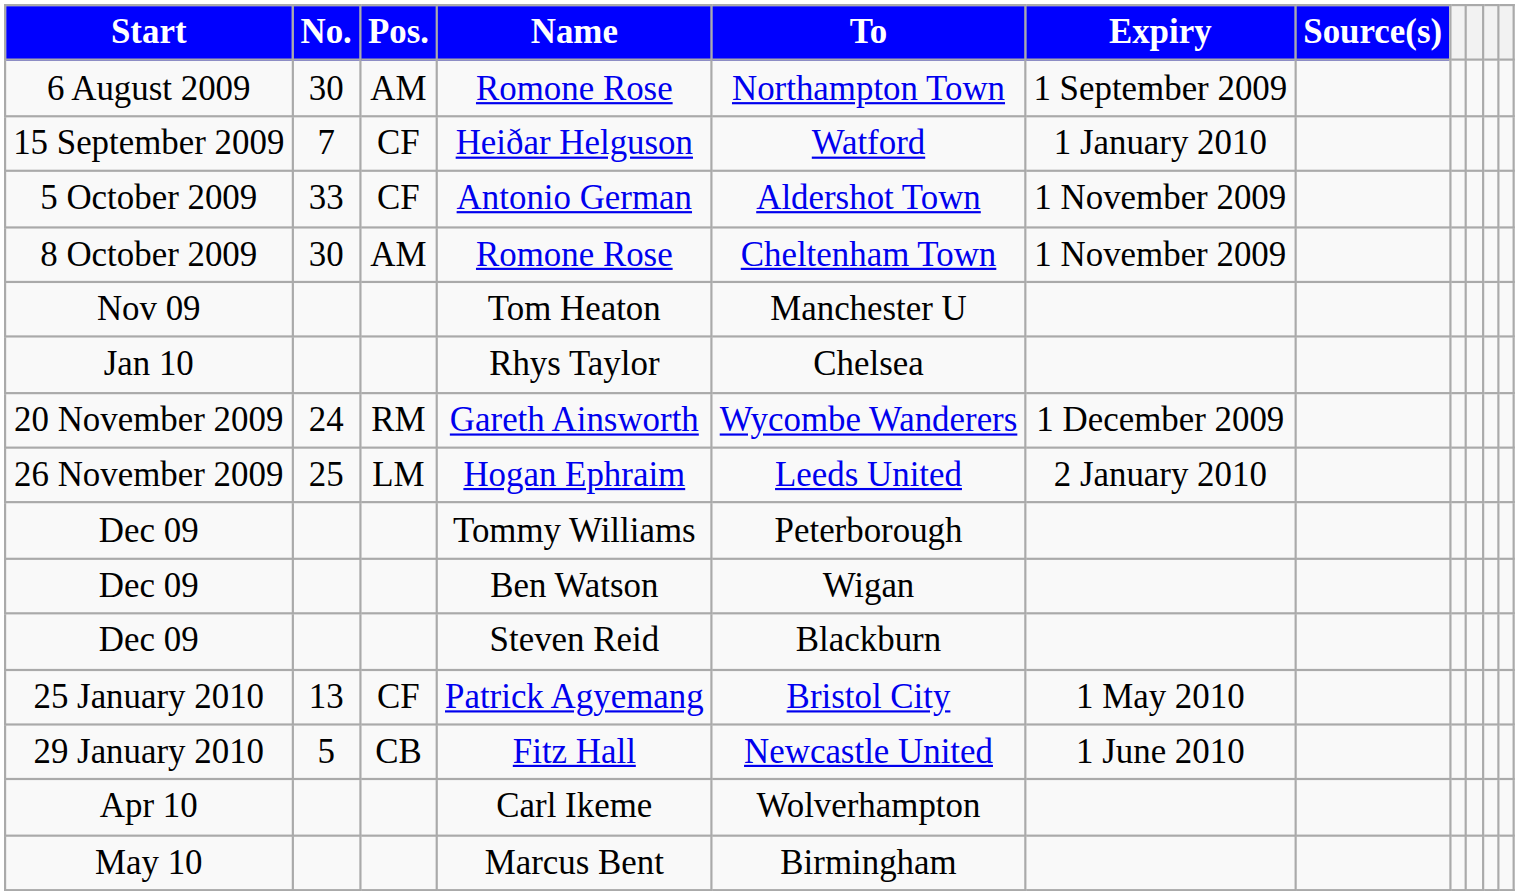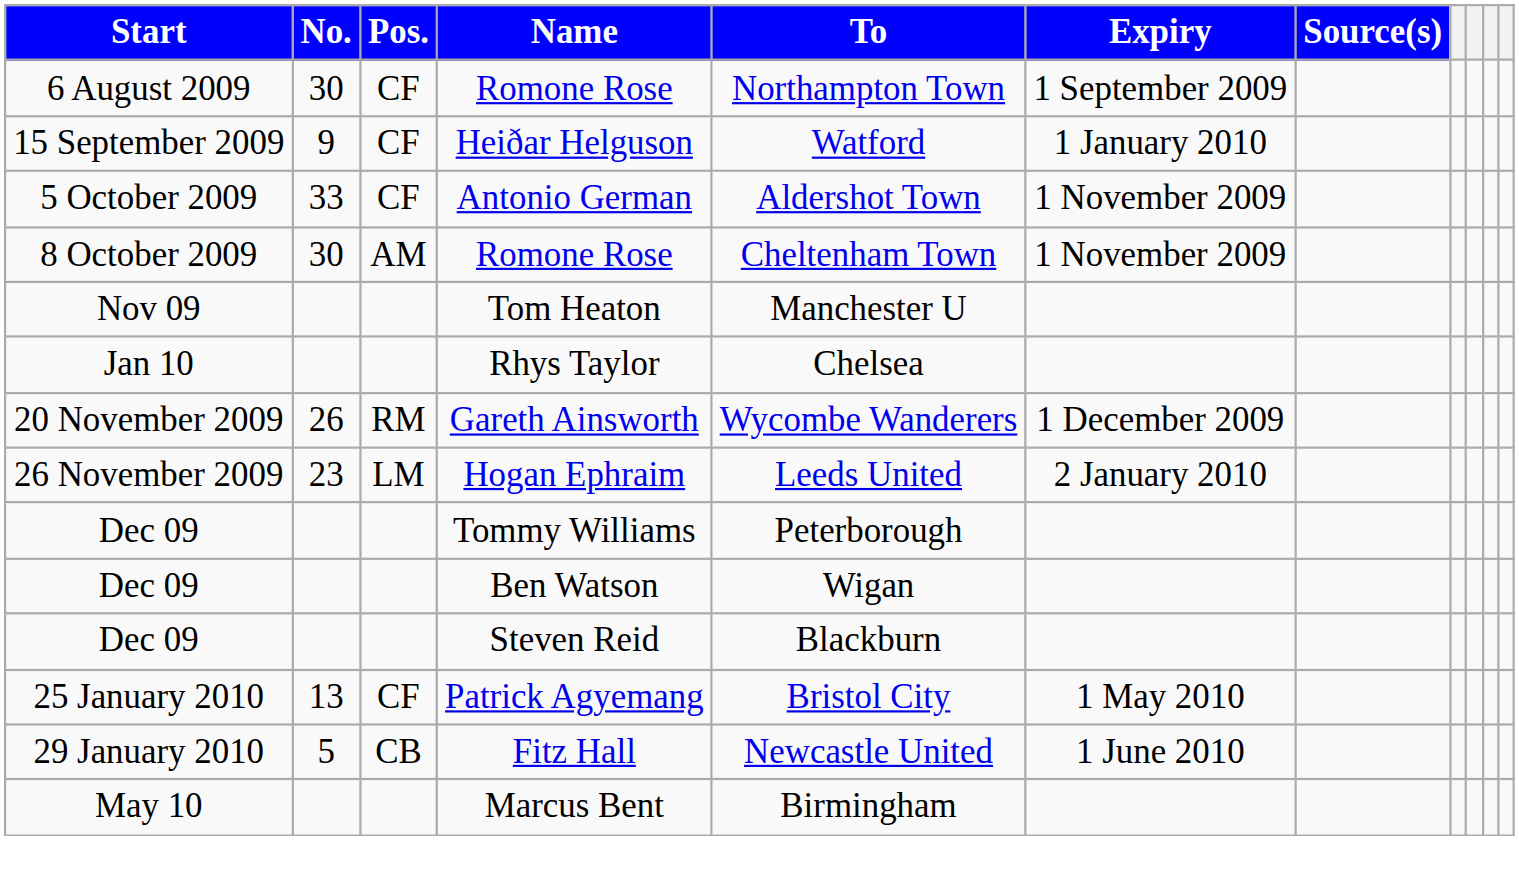6 August 2009 / Romone Rose | Pos.: AM -> CF
Heiðar Helguson | No.: 7 -> 9
Gareth Ainsworth | No.: 24 -> 26
Hogan Ephraim | No.: 25 -> 23
- row: Apr 10 | Carl Ikeme | Wolverhampton
